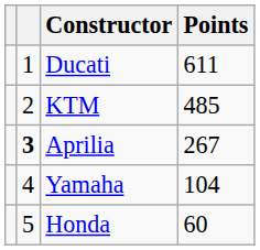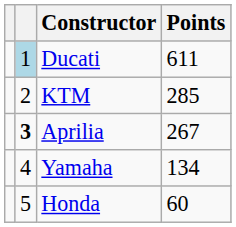Ducati | column 2: no background -> lightblue background
KTM | Points: 485 -> 285
Yamaha | Points: 104 -> 134
